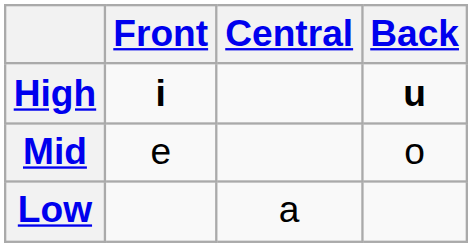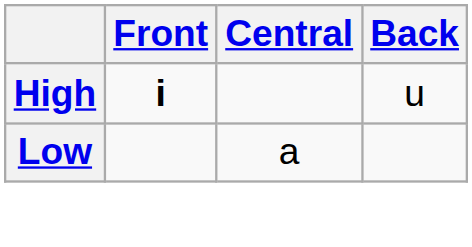High | Back: bold -> normal
- row: Mid | e | o
